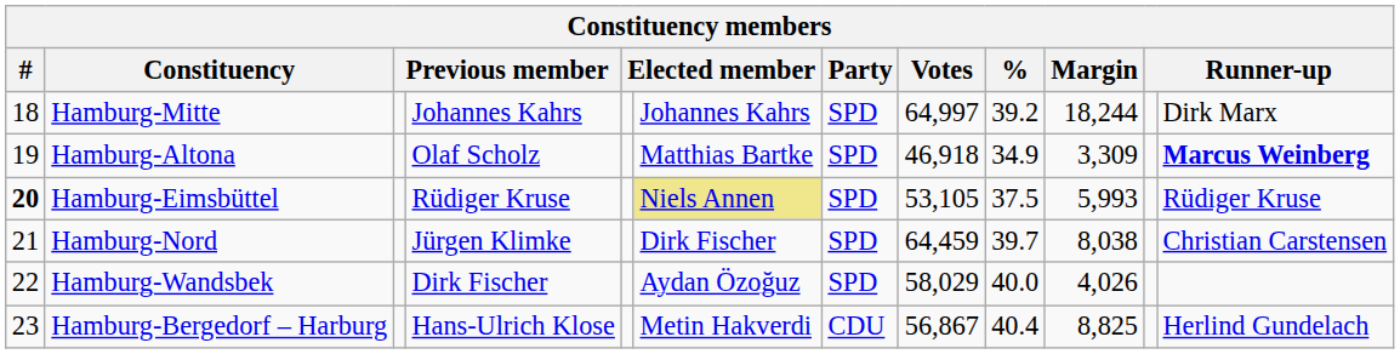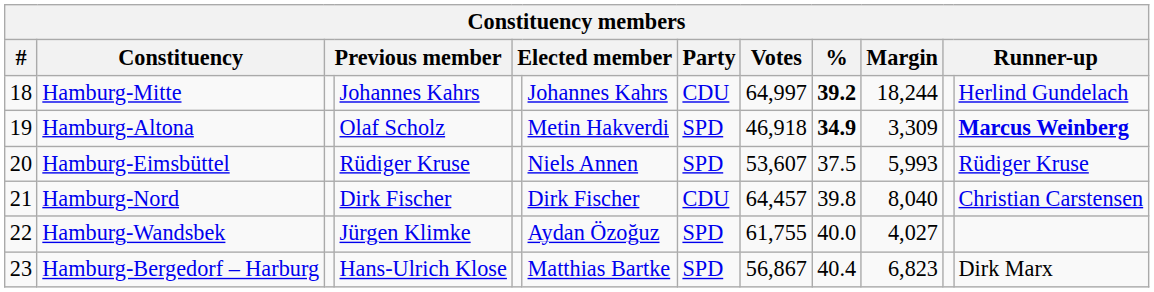Hamburg-Mitte | Party: SPD -> CDU
Hamburg-Mitte | %: normal -> bold
Hamburg-Mitte | column 12: Dirk Marx -> Herlind Gundelach
Hamburg-Altona | column 6: Matthias Bartke -> Metin Hakverdi
Hamburg-Altona | %: normal -> bold
Hamburg-Eimsbüttel | #: bold -> normal
Hamburg-Eimsbüttel | column 6: khaki background -> no background
Hamburg-Eimsbüttel | Votes: 53,105 -> 53,607
Hamburg-Nord | column 4: Jürgen Klimke -> Dirk Fischer
Hamburg-Nord | Party: SPD -> CDU
Hamburg-Nord | Votes: 64,459 -> 64,457
Hamburg-Nord | %: 39.7 -> 39.8
Hamburg-Nord | Margin: 8,038 -> 8,040
Hamburg-Wandsbek | column 4: Dirk Fischer -> Jürgen Klimke
Hamburg-Wandsbek | Votes: 58,029 -> 61,755
Hamburg-Wandsbek | Margin: 4,026 -> 4,027
Hamburg-Bergedorf – Harburg | column 6: Metin Hakverdi -> Matthias Bartke
Hamburg-Bergedorf – Harburg | Party: CDU -> SPD
Hamburg-Bergedorf – Harburg | Margin: 8,825 -> 6,823
Hamburg-Bergedorf – Harburg | column 12: Herlind Gundelach -> Dirk Marx
